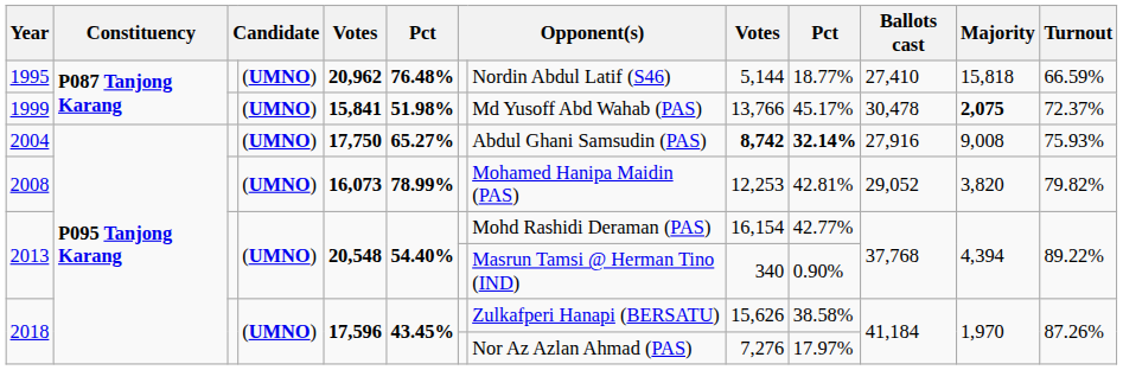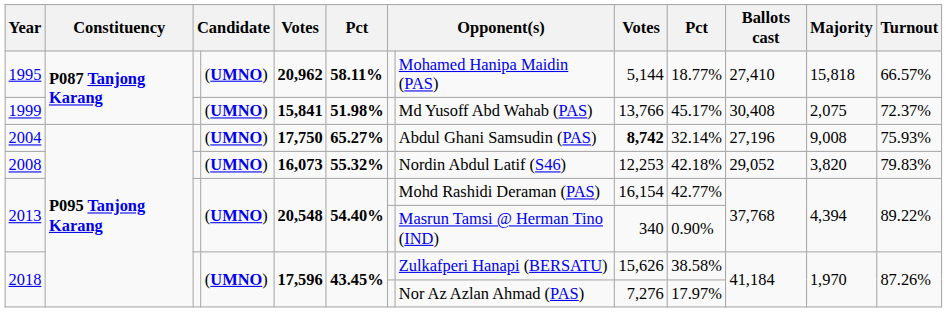1995 | column 6: 76.48% -> 58.11%
1995 | column 8: Nordin Abdul Latif (S46) -> Mohamed Hanipa Maidin (PAS)
1995 | Turnout: 66.59% -> 66.57%
1999 | Ballots cast: 30,478 -> 30,408
1999 | Majority: bold -> normal
2004 | column 10: bold -> normal
2004 | Ballots cast: 27,916 -> 27,196
2008 | column 6: 78.99% -> 55.32%
2008 | column 8: Mohamed Hanipa Maidin (PAS) -> Nordin Abdul Latif (S46)
2008 | column 10: 42.81% -> 42.18%
2008 | Turnout: 79.82% -> 79.83%
